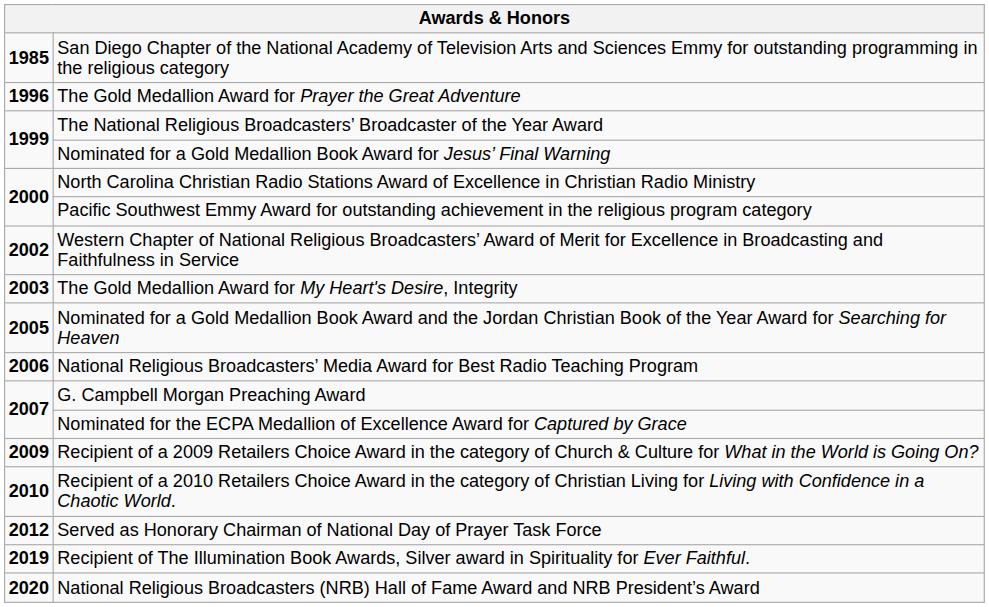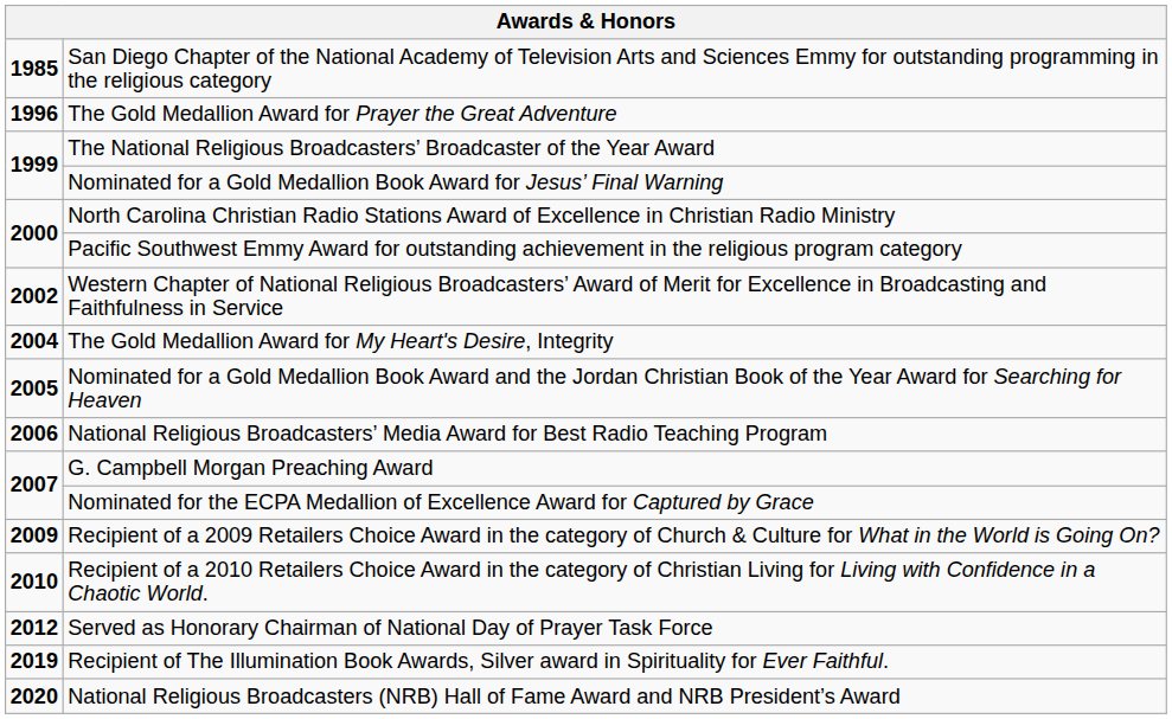The Gold Medallion Award for My Heart's Desire, Integrity | column 1: 2003 -> 2004
